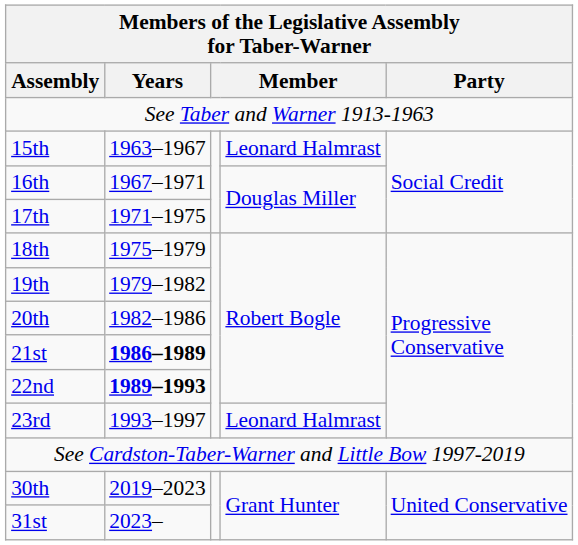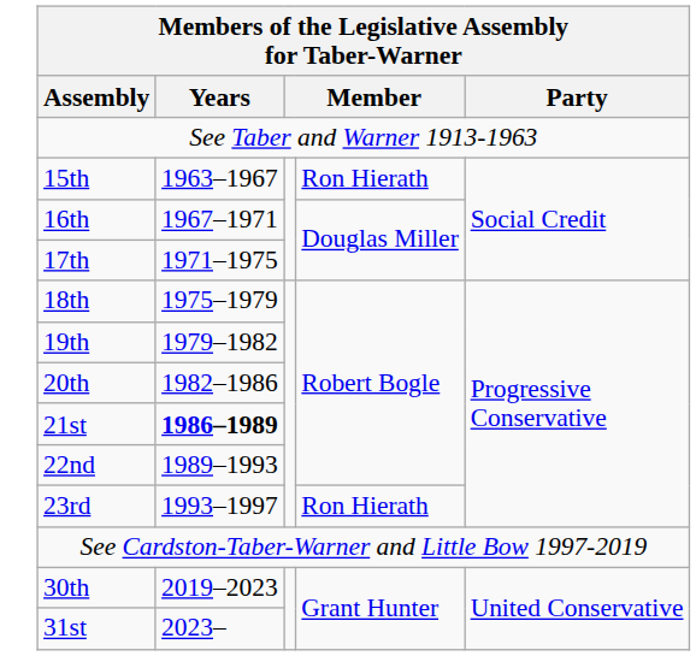15th | column 4: Leonard Halmrast -> Ron Hierath
22nd | Years: bold -> normal
23rd | column 4: Leonard Halmrast -> Ron Hierath
